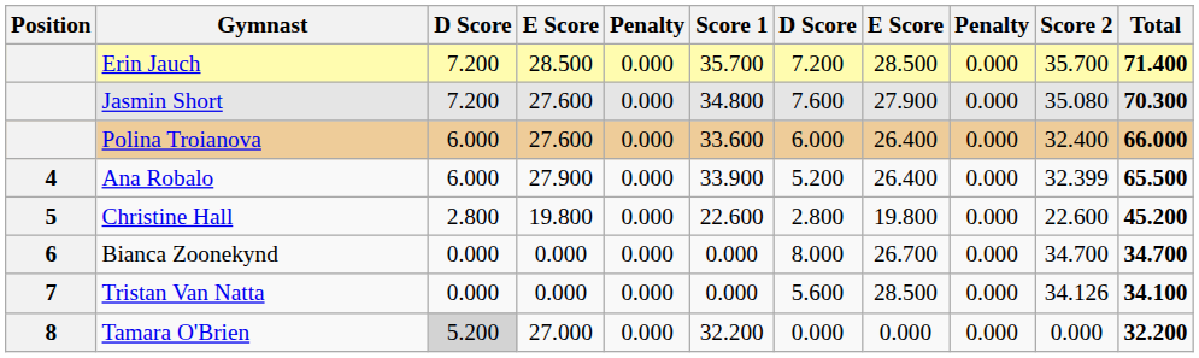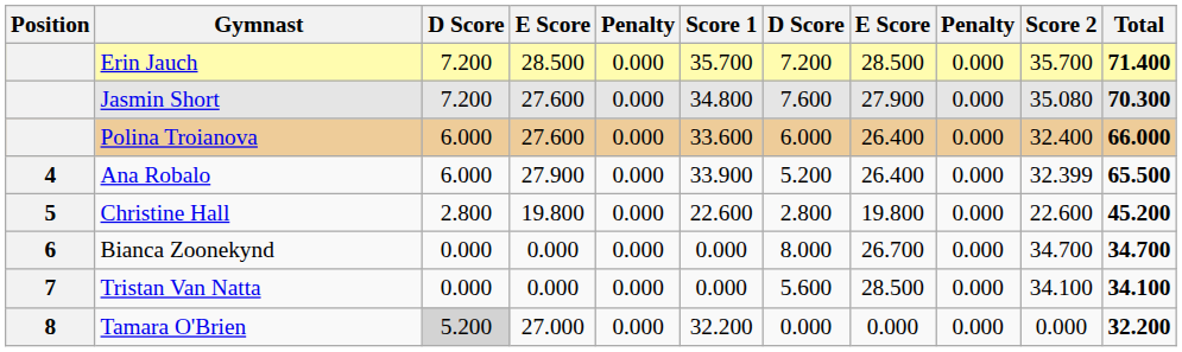Tristan Van Natta | Score 2: 34.126 -> 34.100
